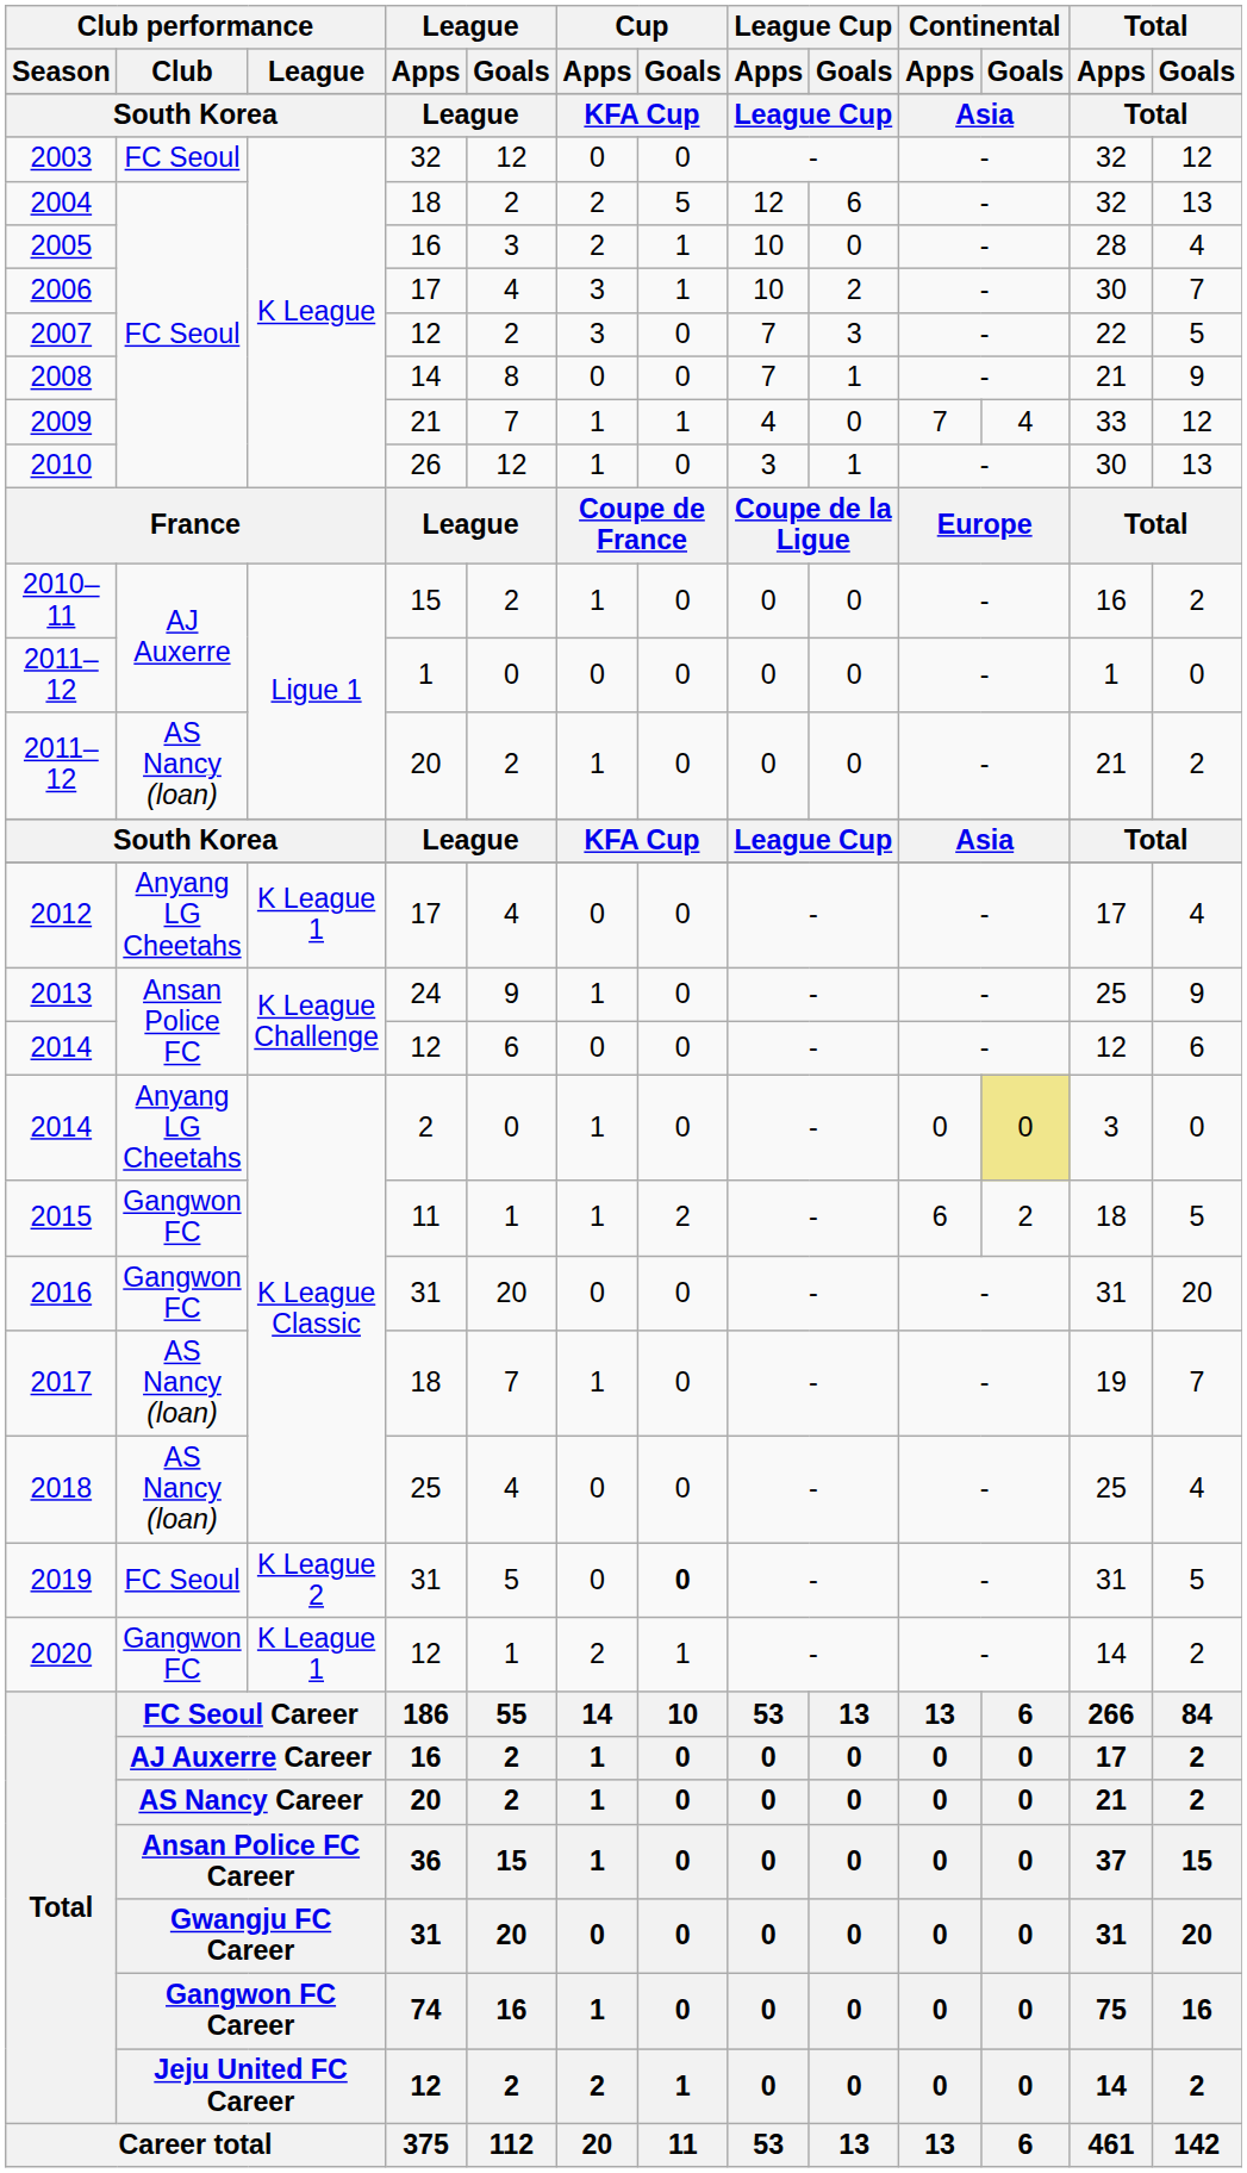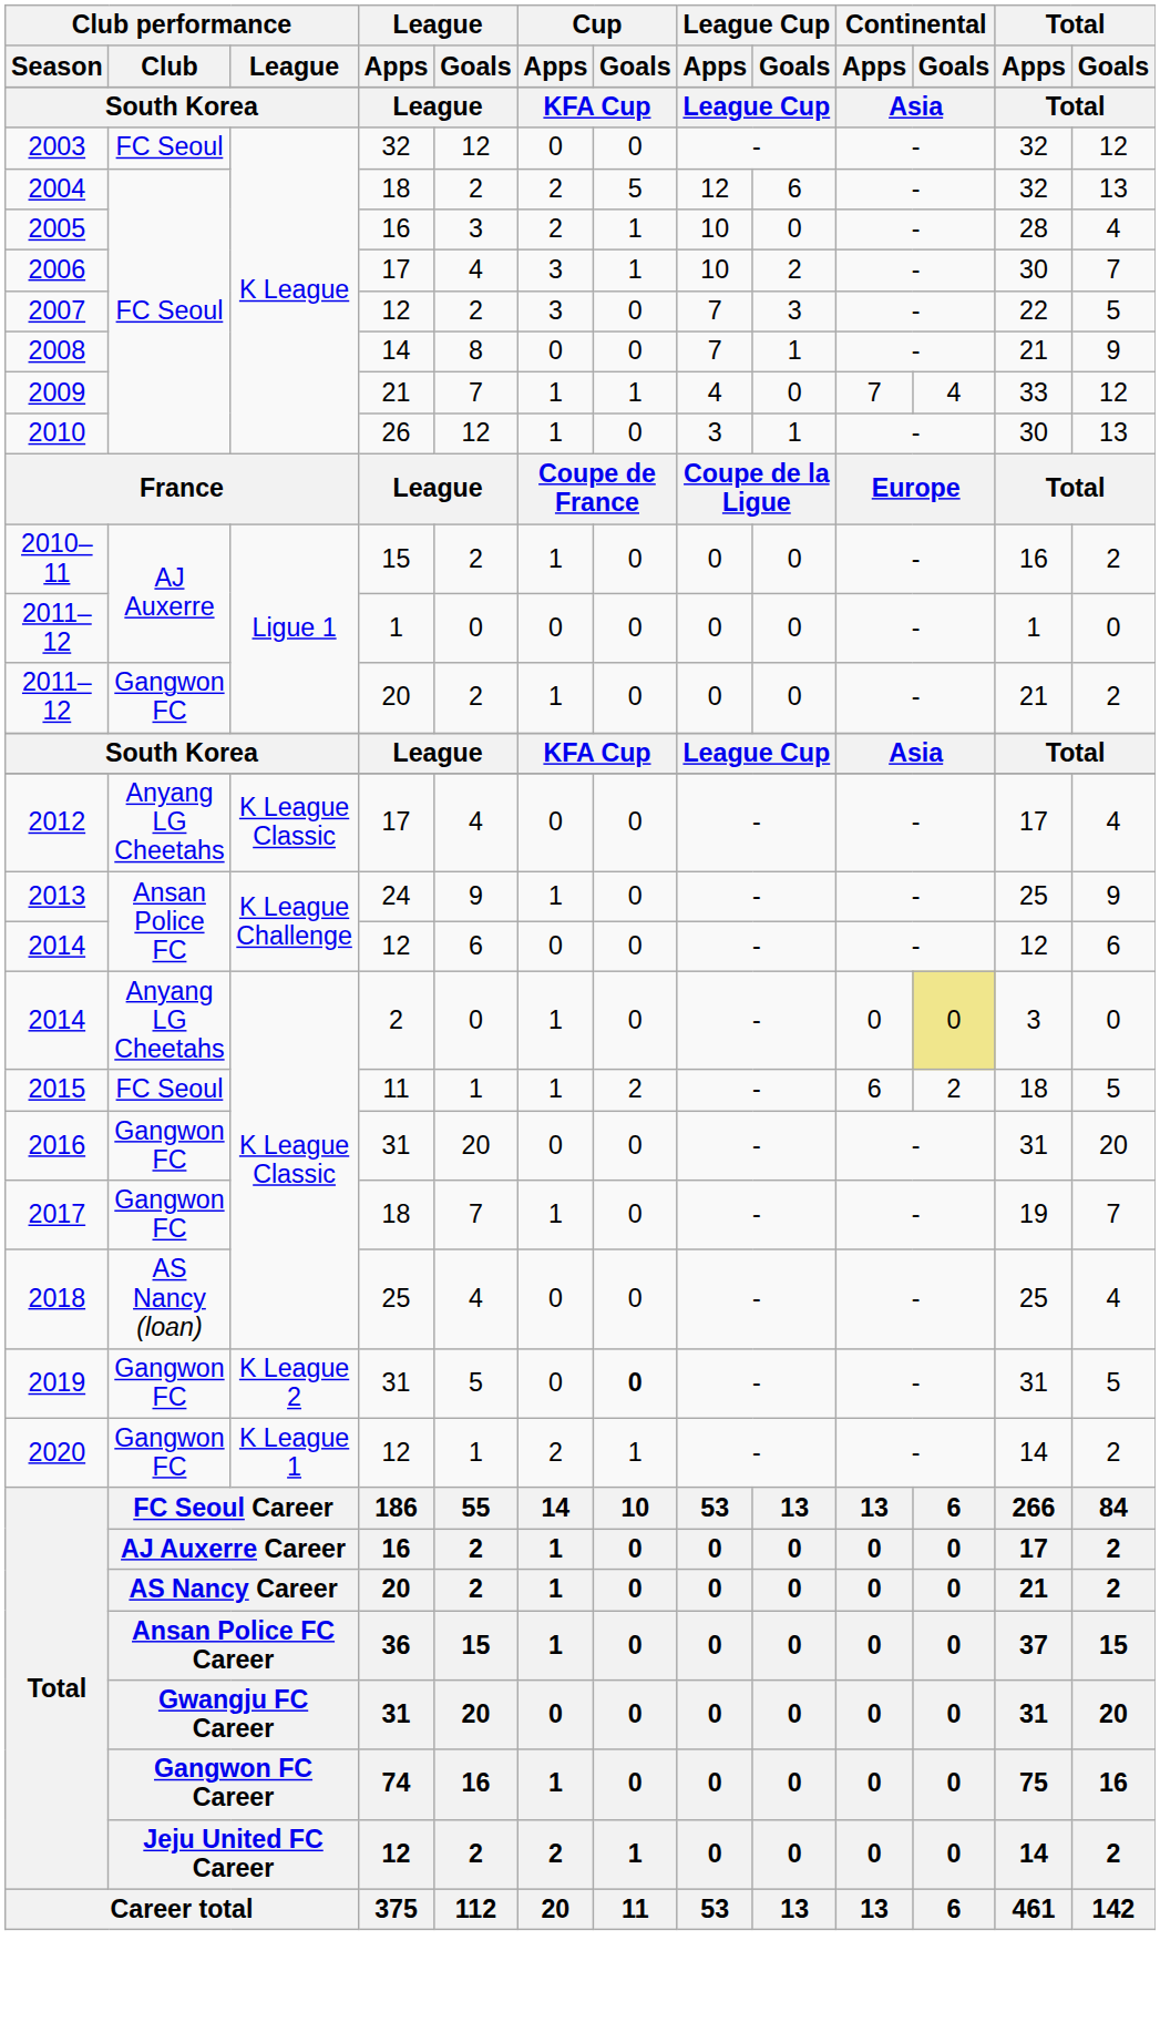2011–12 / 20 | Club performance / Club: AS Nancy (loan) -> Gangwon FC
2012 | Club performance / League: K League 1 -> K League Classic
2015 | Club performance / Club: Gangwon FC -> FC Seoul
2017 | Club performance / Club: AS Nancy (loan) -> Gangwon FC
2019 | Club performance / Club: FC Seoul -> Gangwon FC
